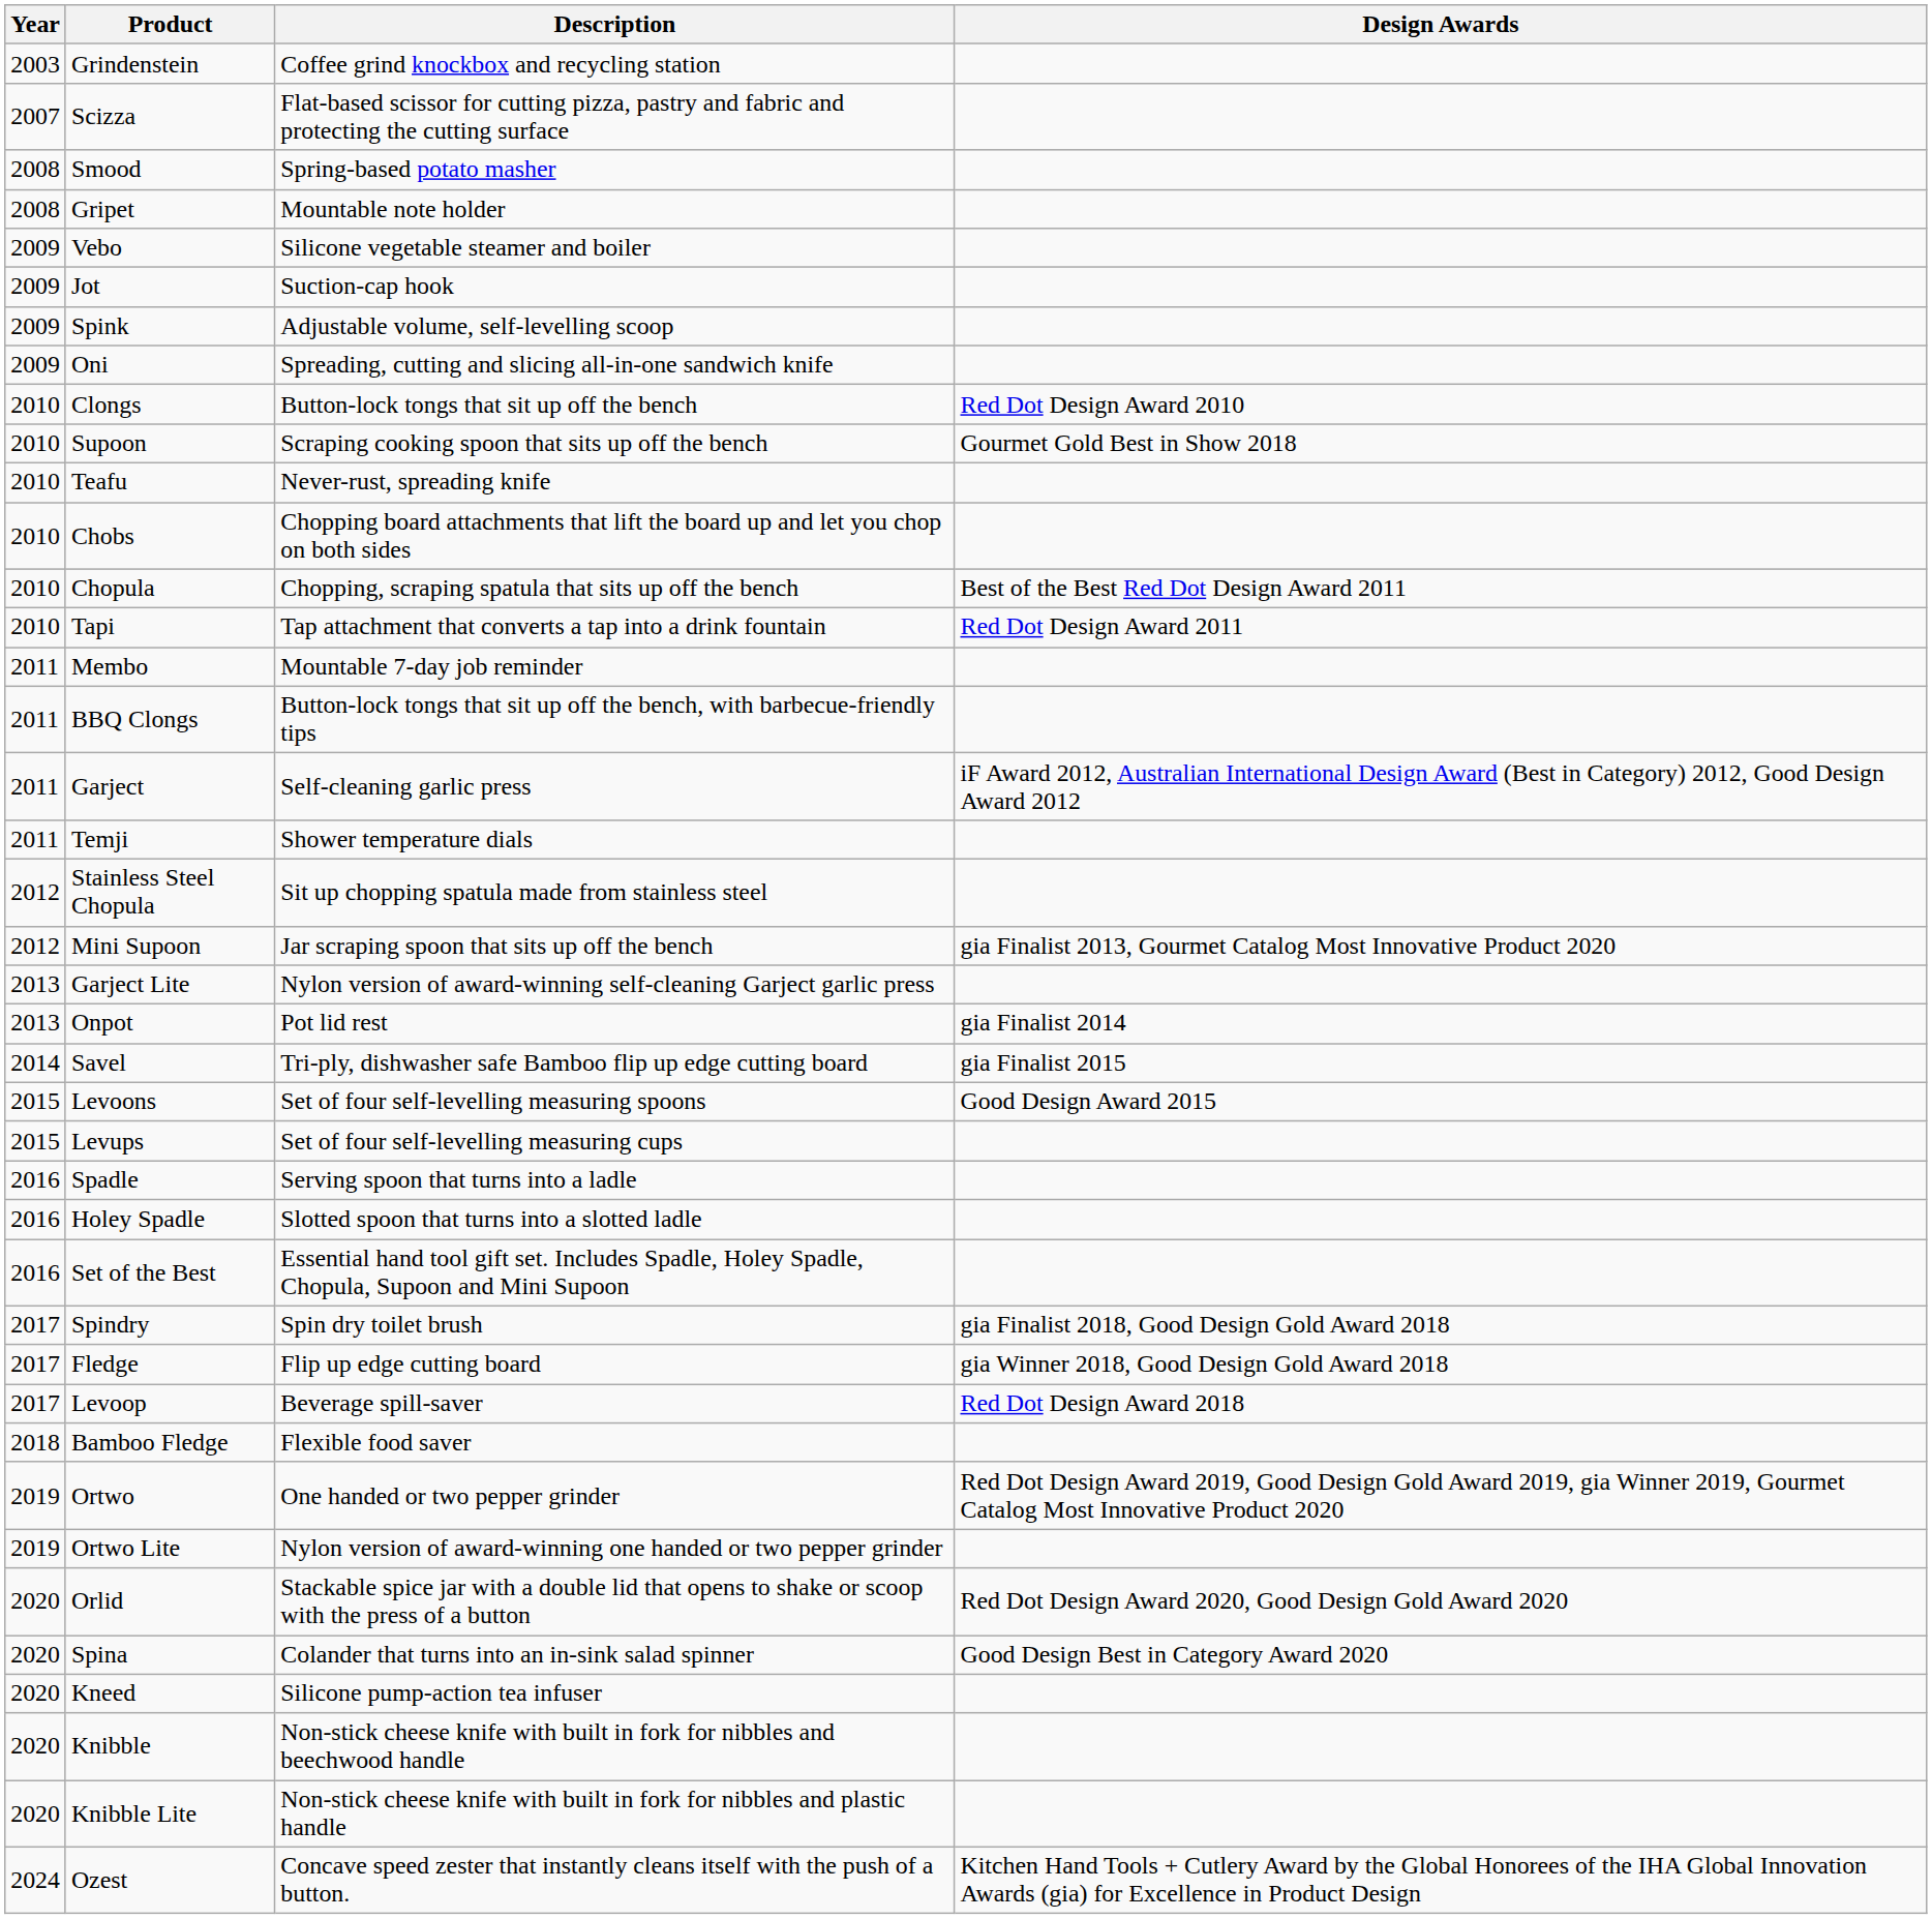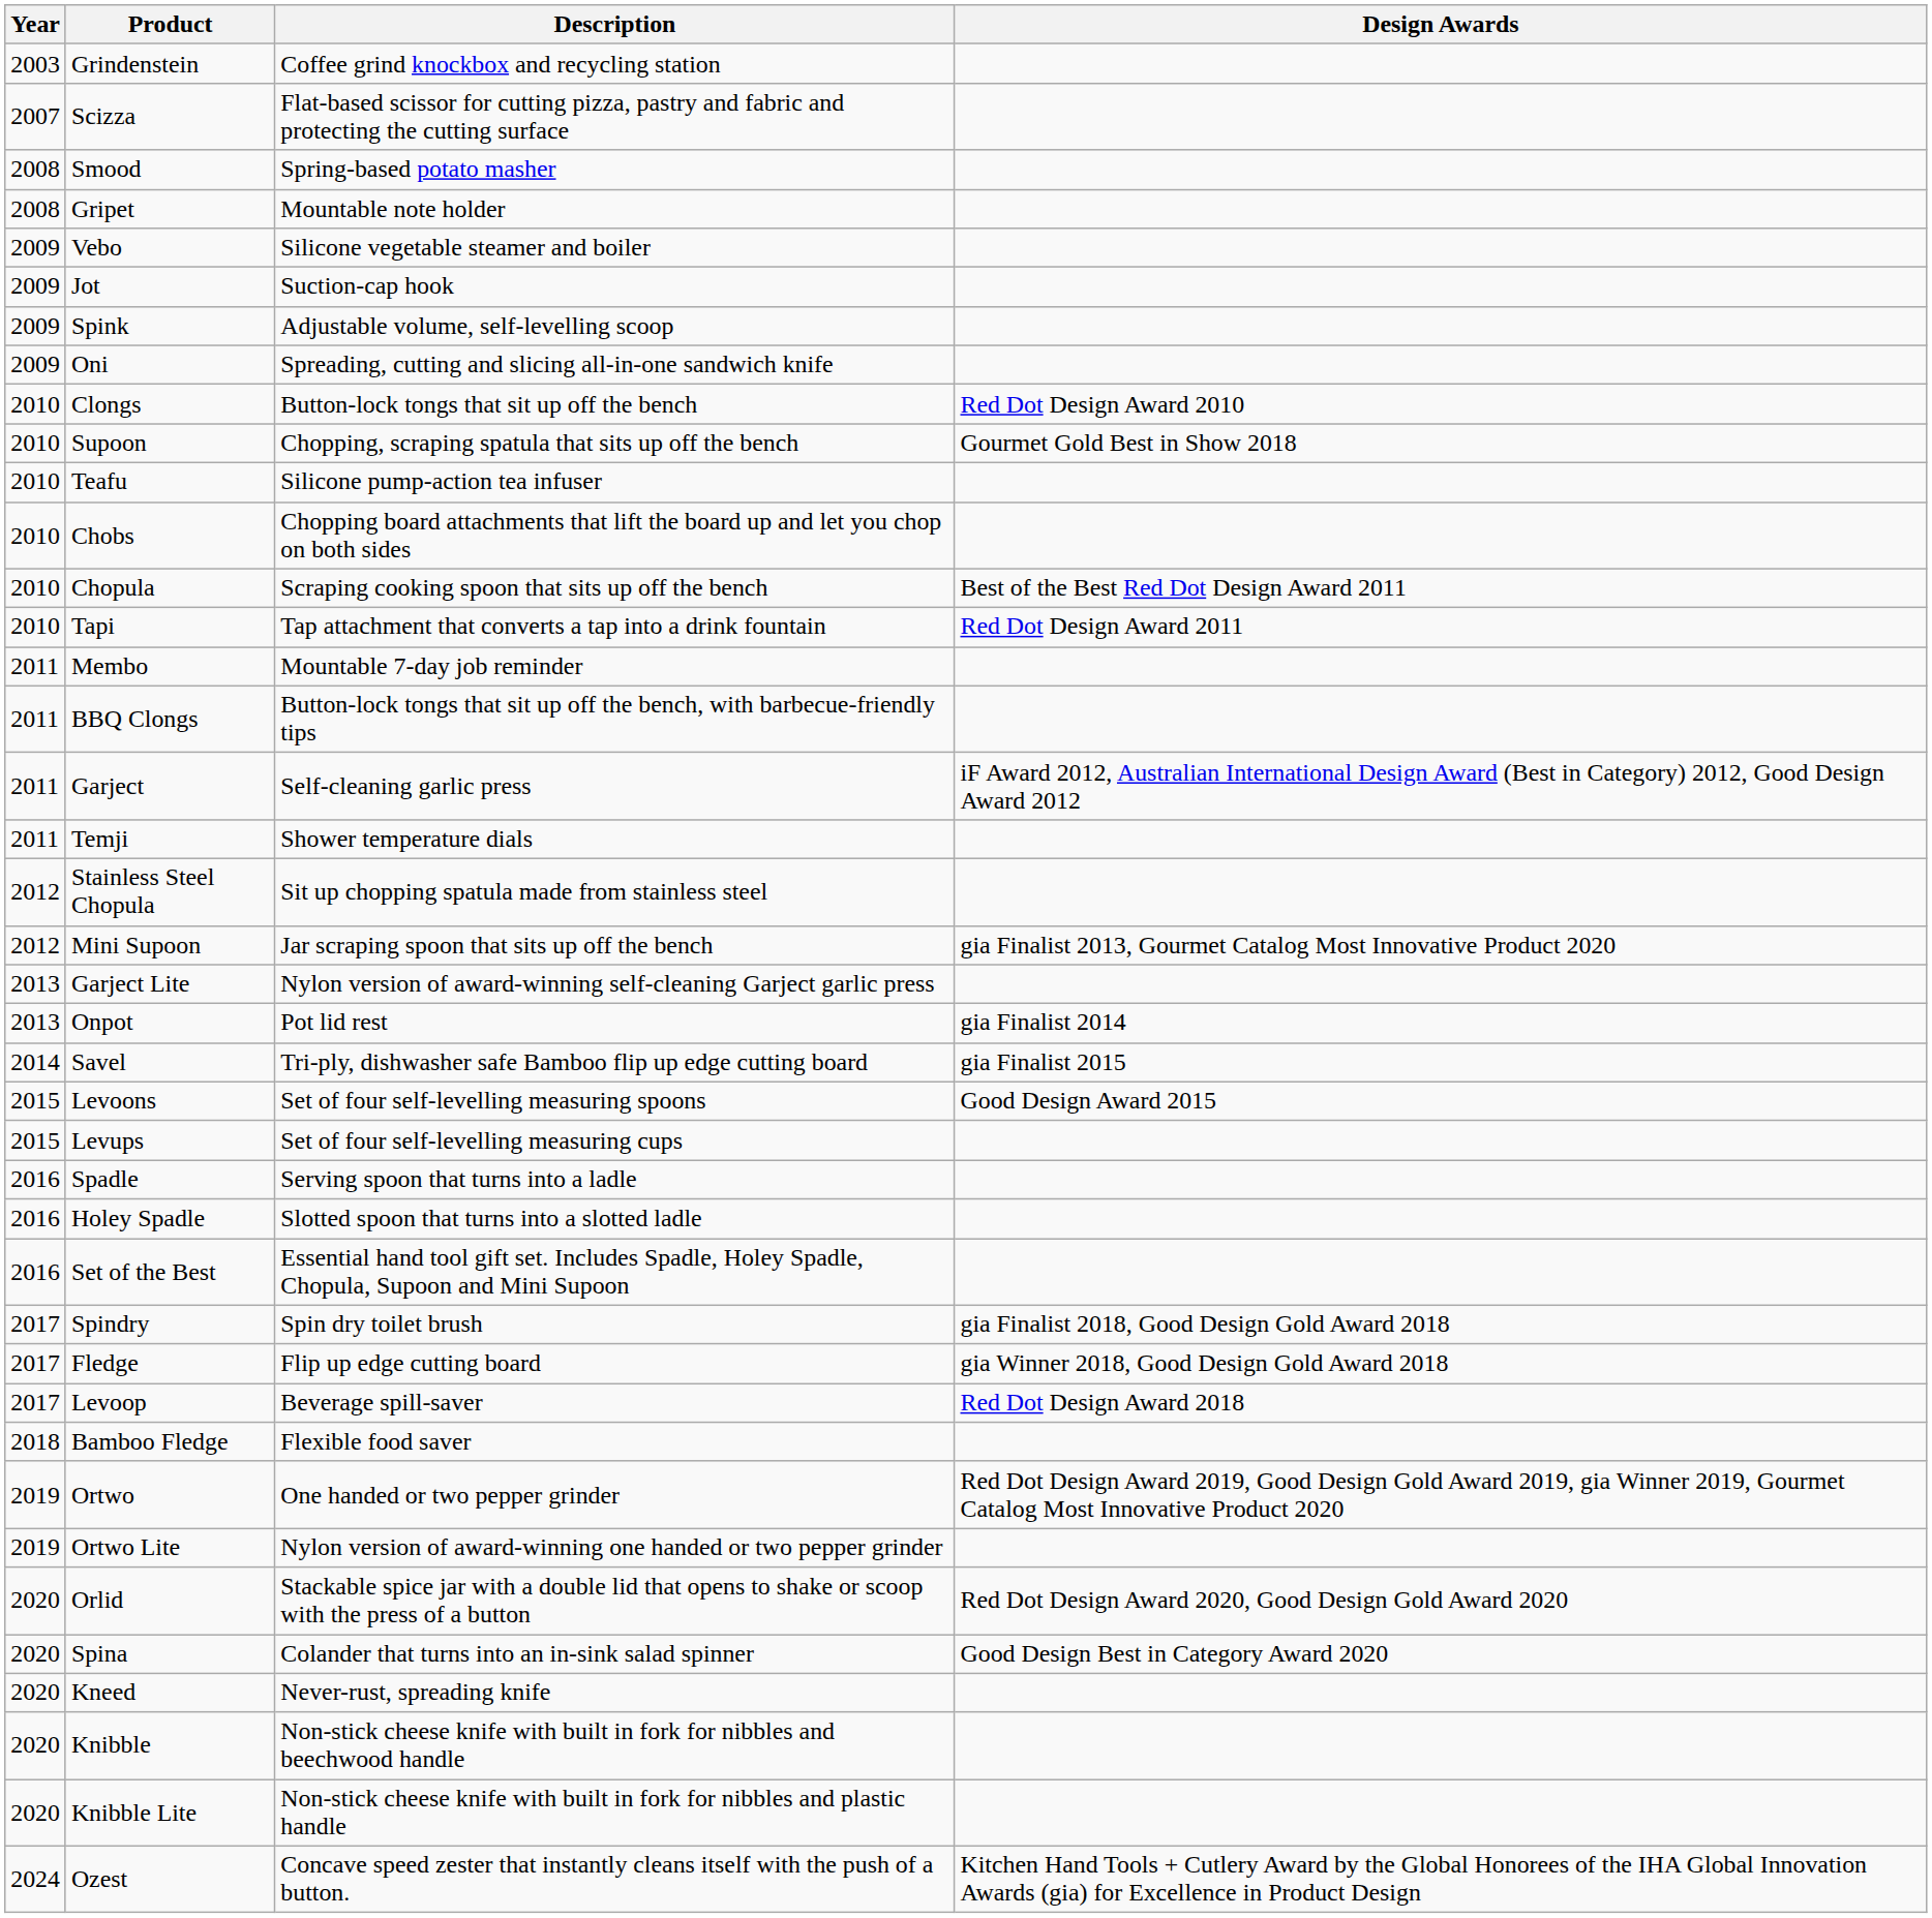Supoon | Description: Scraping cooking spoon that sits up off the bench -> Chopping, scraping spatula that sits up off the bench
Teafu | Description: Never-rust, spreading knife -> Silicone pump-action tea infuser
Chopula | Description: Chopping, scraping spatula that sits up off the bench -> Scraping cooking spoon that sits up off the bench
Kneed | Description: Silicone pump-action tea infuser -> Never-rust, spreading knife
